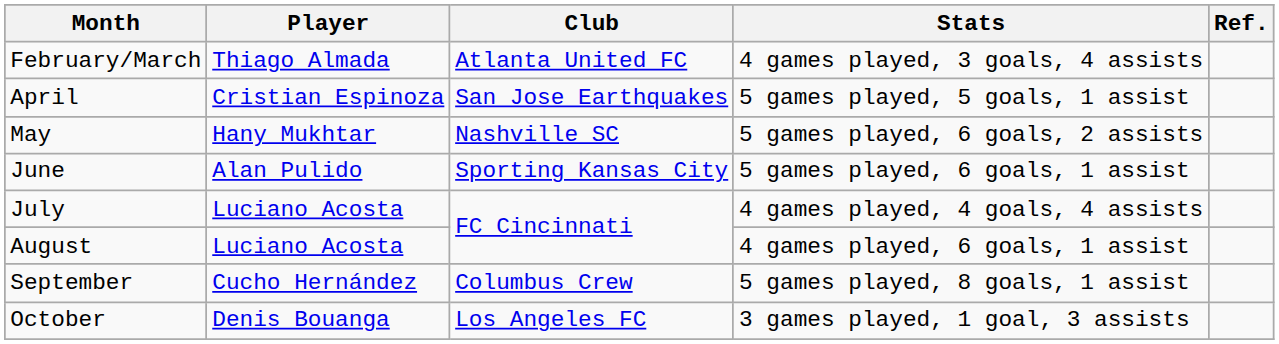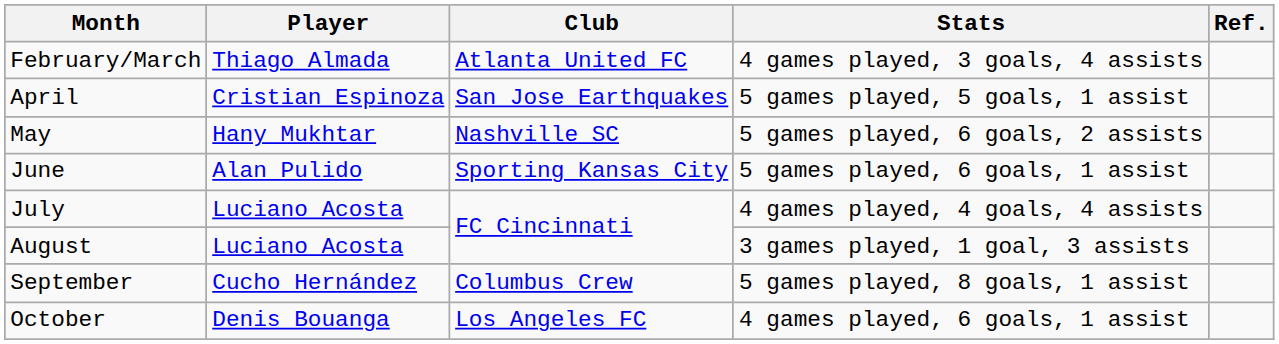August | Stats: 4 games played, 6 goals, 1 assist -> 3 games played, 1 goal, 3 assists
October | Stats: 3 games played, 1 goal, 3 assists -> 4 games played, 6 goals, 1 assist
